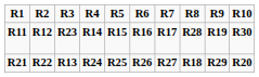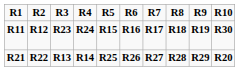R11 | column 4: R14 -> R24
R11 | column 8: R28 -> R18
R21 | column 4: R24 -> R14
R21 | column 8: R18 -> R28
